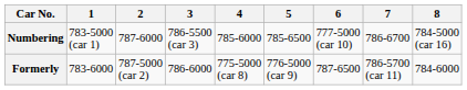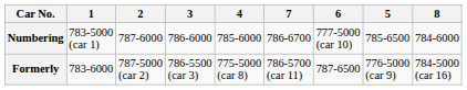columns swapped: 5 <-> 7
Numbering | 3: 786-5500 (car 3) -> 786-6000
Numbering | 8: 784-5000 (car 16) -> 784-6000
Formerly | 3: 786-6000 -> 786-5500 (car 3)
Formerly | 8: 784-6000 -> 784-5000 (car 16)
